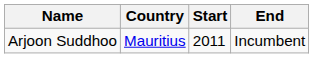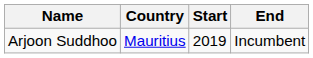Arjoon Suddhoo | Start: 2011 -> 2019
